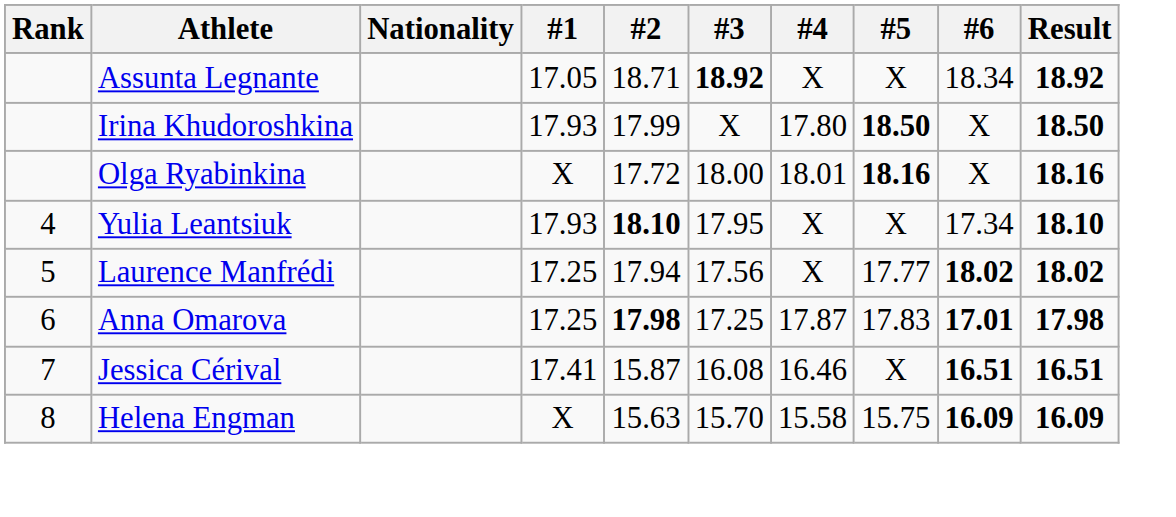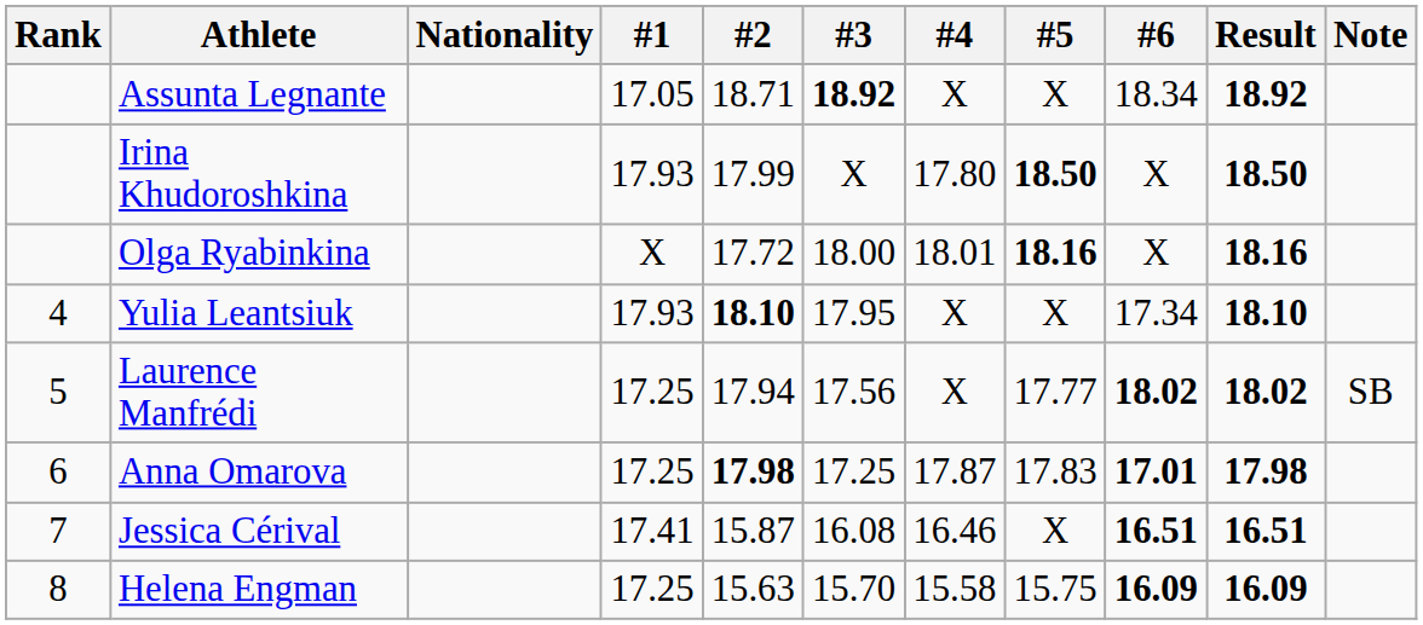+ column: Note | SB
Helena Engman | #1: X -> 17.25
